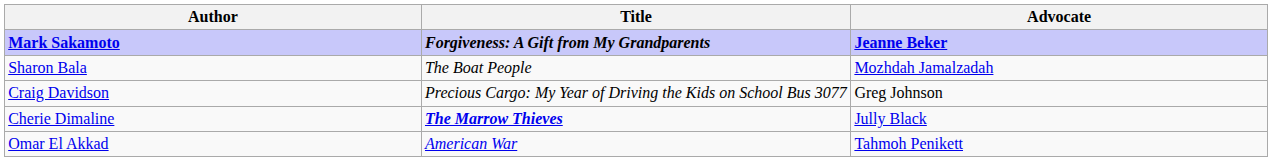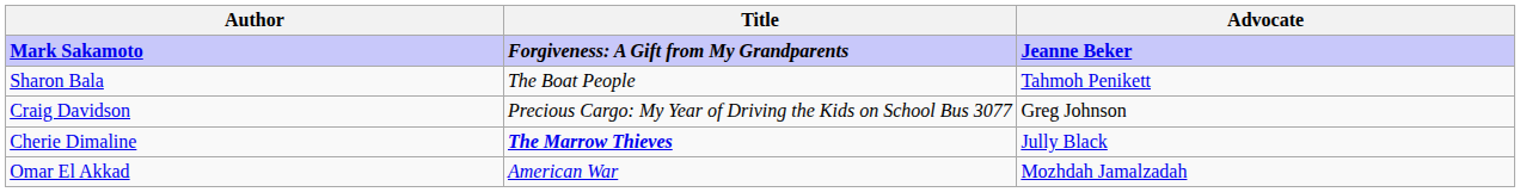Sharon Bala | Advocate: Mozhdah Jamalzadah -> Tahmoh Penikett
Omar El Akkad | Advocate: Tahmoh Penikett -> Mozhdah Jamalzadah
